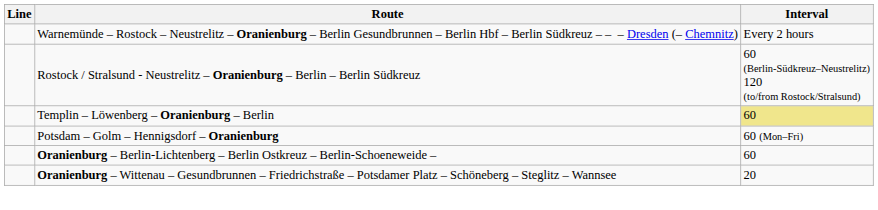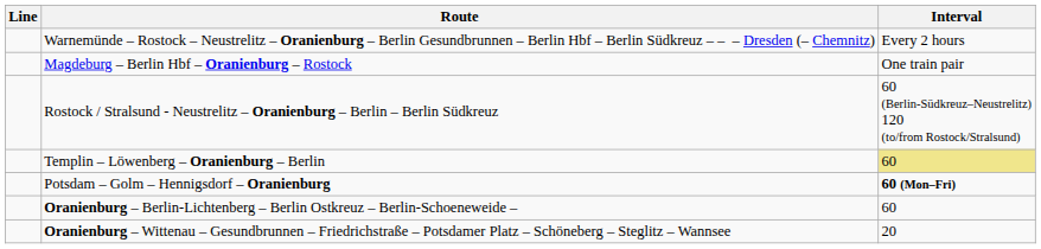+ row: Magdeburg – Berlin Hbf – Oranienburg – Rostock | One train pair
Potsdam – Golm – Hennigsdorf – Oranienburg | Interval: normal -> bold
